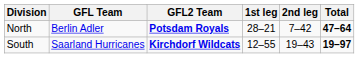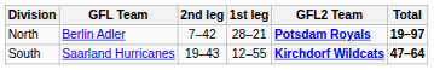columns swapped: GFL2 Team <-> 2nd leg
North | Total: 47–64 -> 19–97
South | Total: 19–97 -> 47–64
